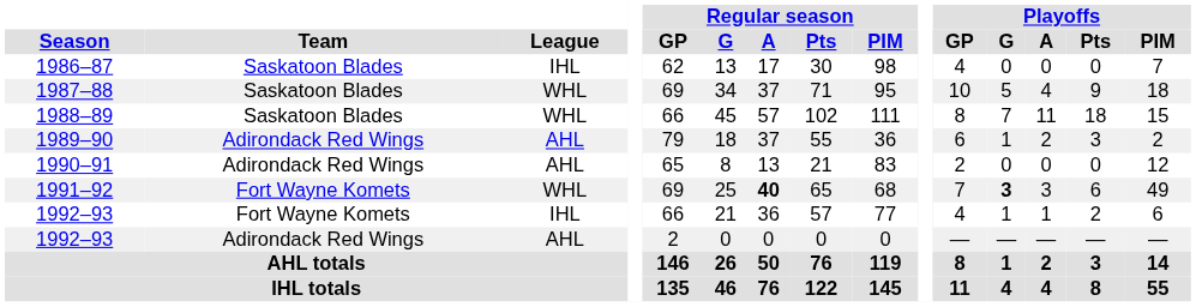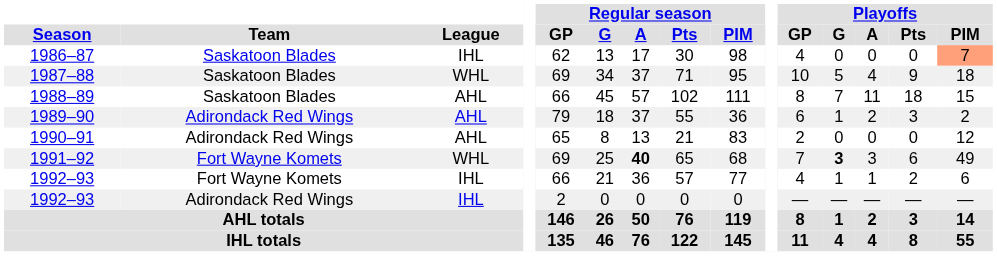1986–87 | Playoffs / PIM: no background -> lightsalmon background
1988–89 | League: WHL -> AHL
1992–93 / Adirondack Red Wings | League: AHL -> IHL
